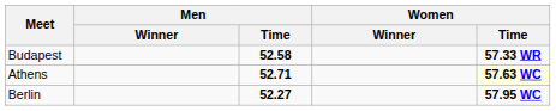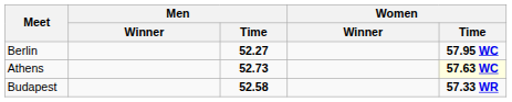rows swapped: Berlin <-> Budapest
Athens | Men / Time: 52.71 -> 52.73
